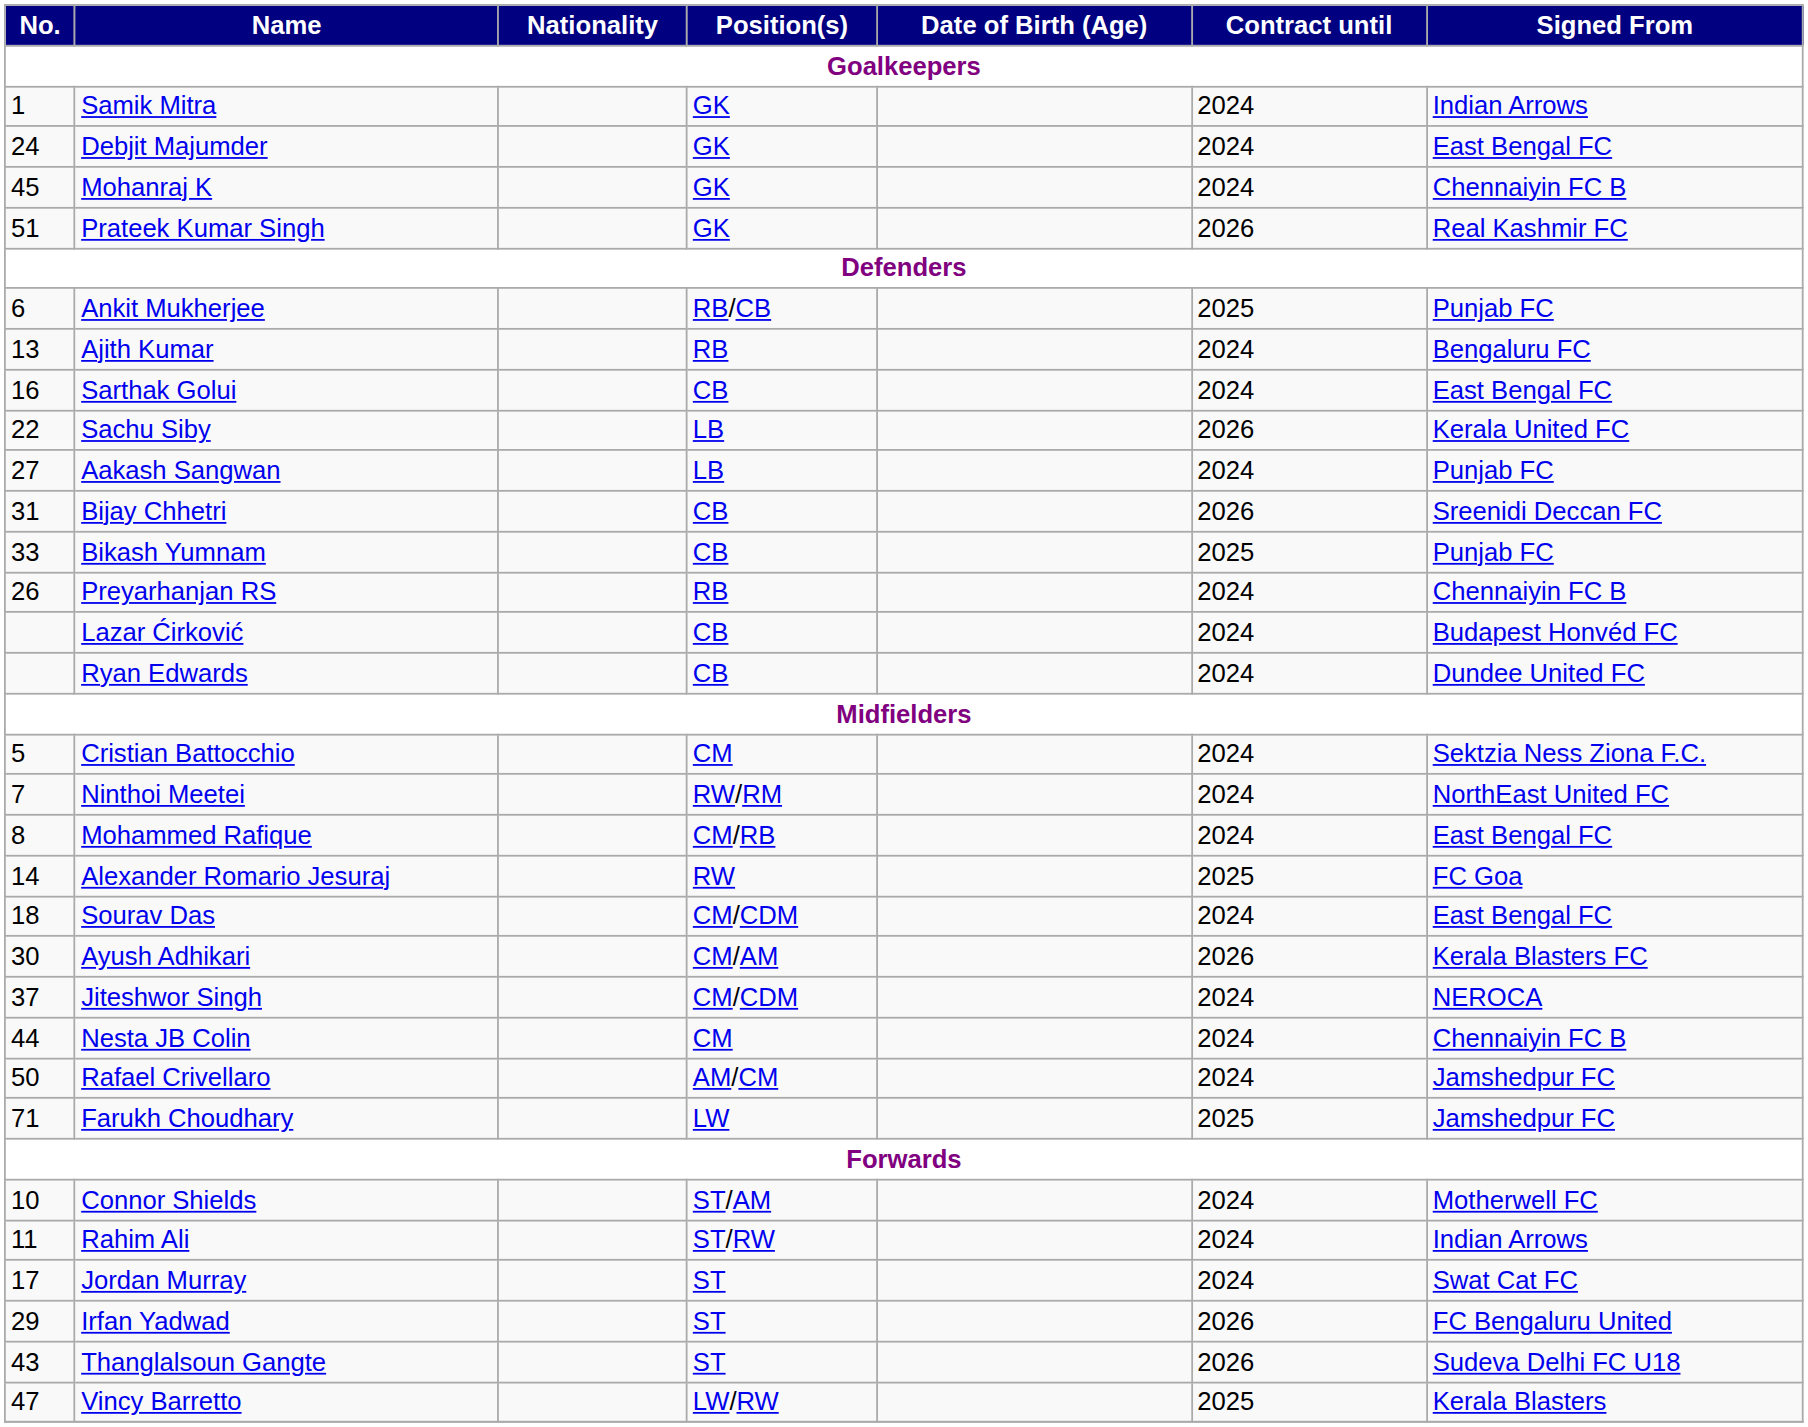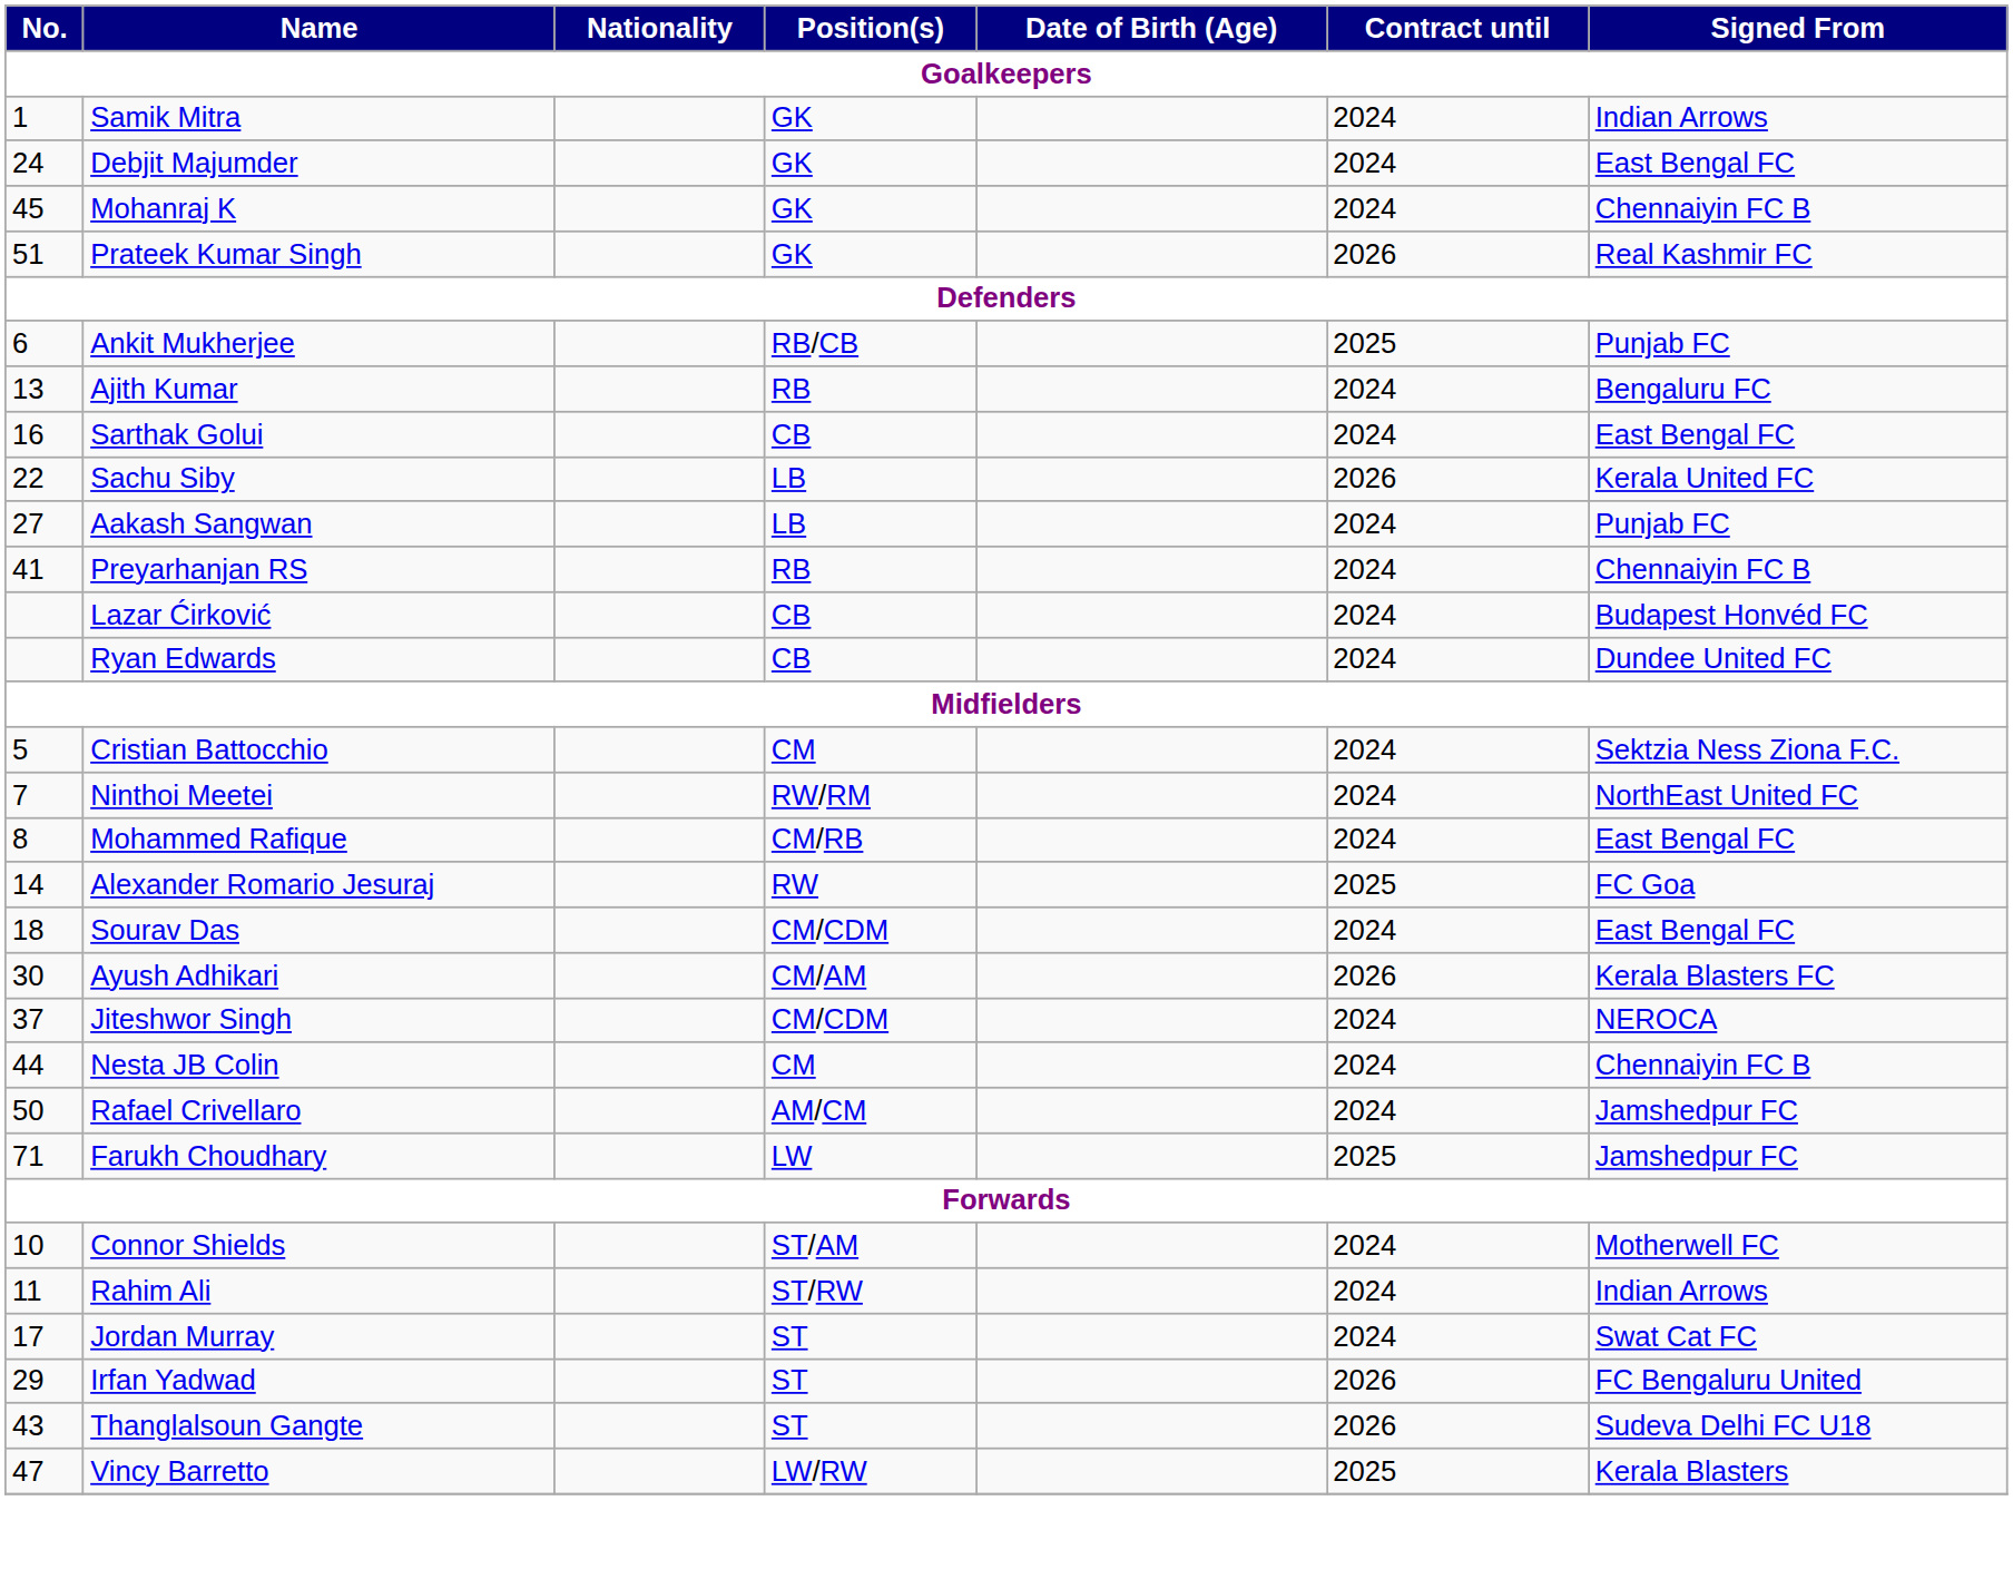- row: 31 | Bijay Chhetri | CB | 2026 | Sreenidi Deccan FC
- row: 33 | Bikash Yumnam | CB | 2025 | Punjab FC
Preyarhanjan RS | No.: 26 -> 41
